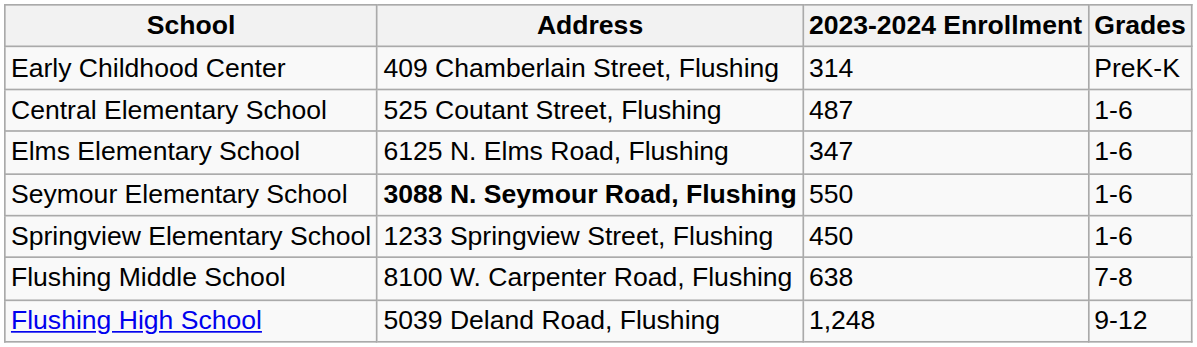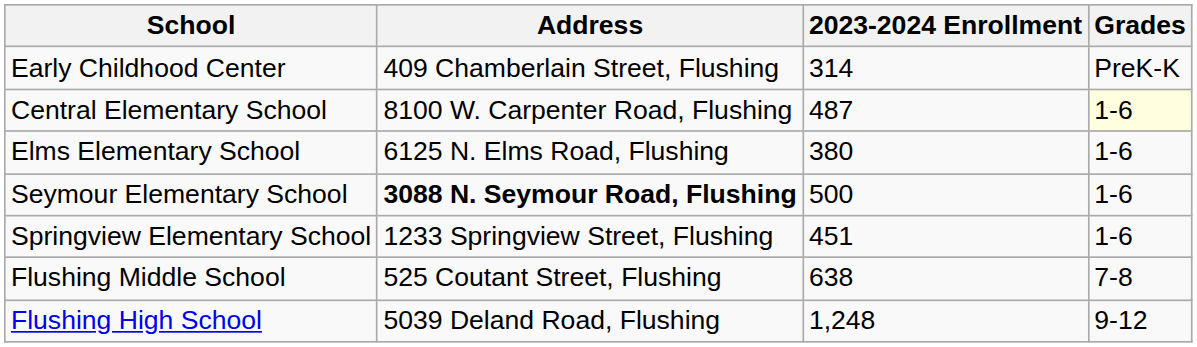Central Elementary School | Address: 525 Coutant Street, Flushing -> 8100 W. Carpenter Road, Flushing
Central Elementary School | Grades: no background -> lightyellow background
Elms Elementary School | 2023-2024 Enrollment: 347 -> 380
Seymour Elementary School | 2023-2024 Enrollment: 550 -> 500
Springview Elementary School | 2023-2024 Enrollment: 450 -> 451
Flushing Middle School | Address: 8100 W. Carpenter Road, Flushing -> 525 Coutant Street, Flushing
